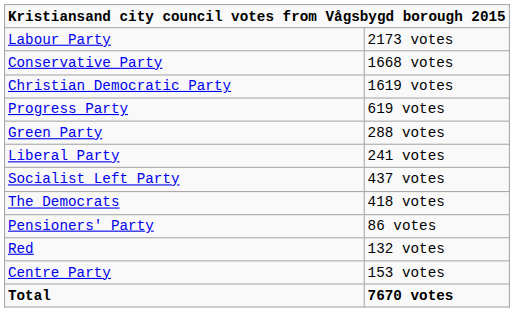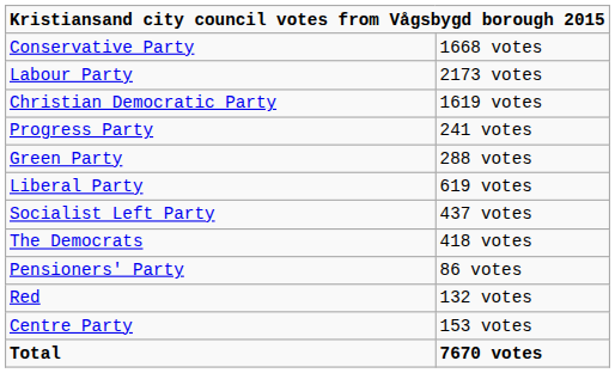rows swapped: Labour Party <-> Conservative Party
Progress Party | column 2: 619 votes -> 241 votes
Liberal Party | column 2: 241 votes -> 619 votes
